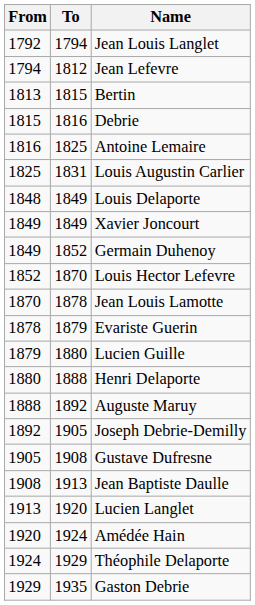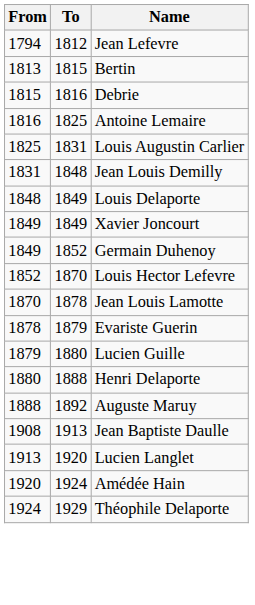- row: 1792 | 1794 | Jean Louis Langlet
+ row: 1831 | 1848 | Jean Louis Demilly
- row: 1892 | 1905 | Joseph Debrie-Demilly
- row: 1905 | 1908 | Gustave Dufresne
- row: 1929 | 1935 | Gaston Debrie
